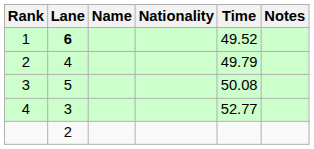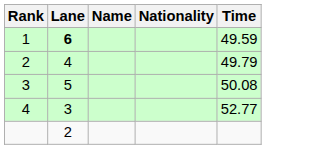- column: Notes
1 | Time: 49.52 -> 49.59
